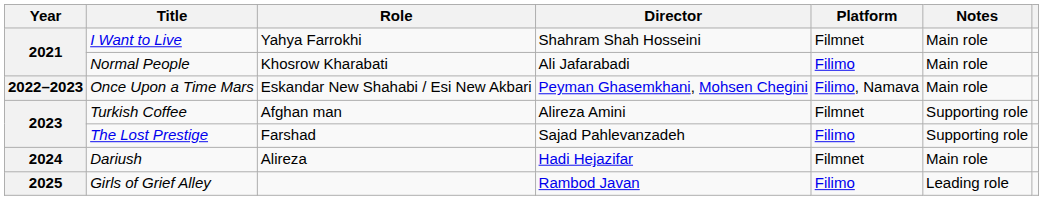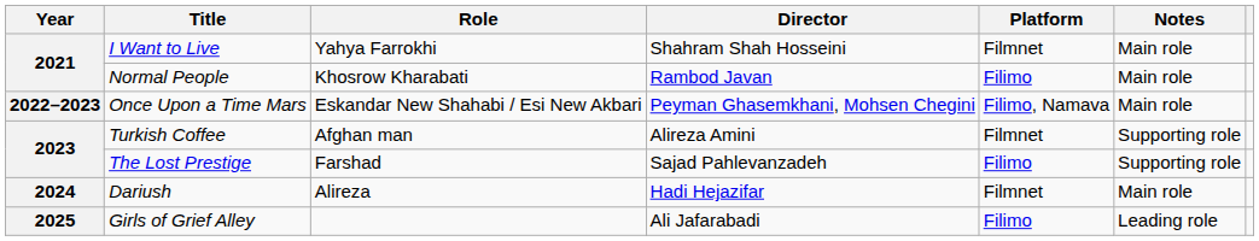Normal People | Director: Ali Jafarabadi -> Rambod Javan
Girls of Grief Alley | Director: Rambod Javan -> Ali Jafarabadi
